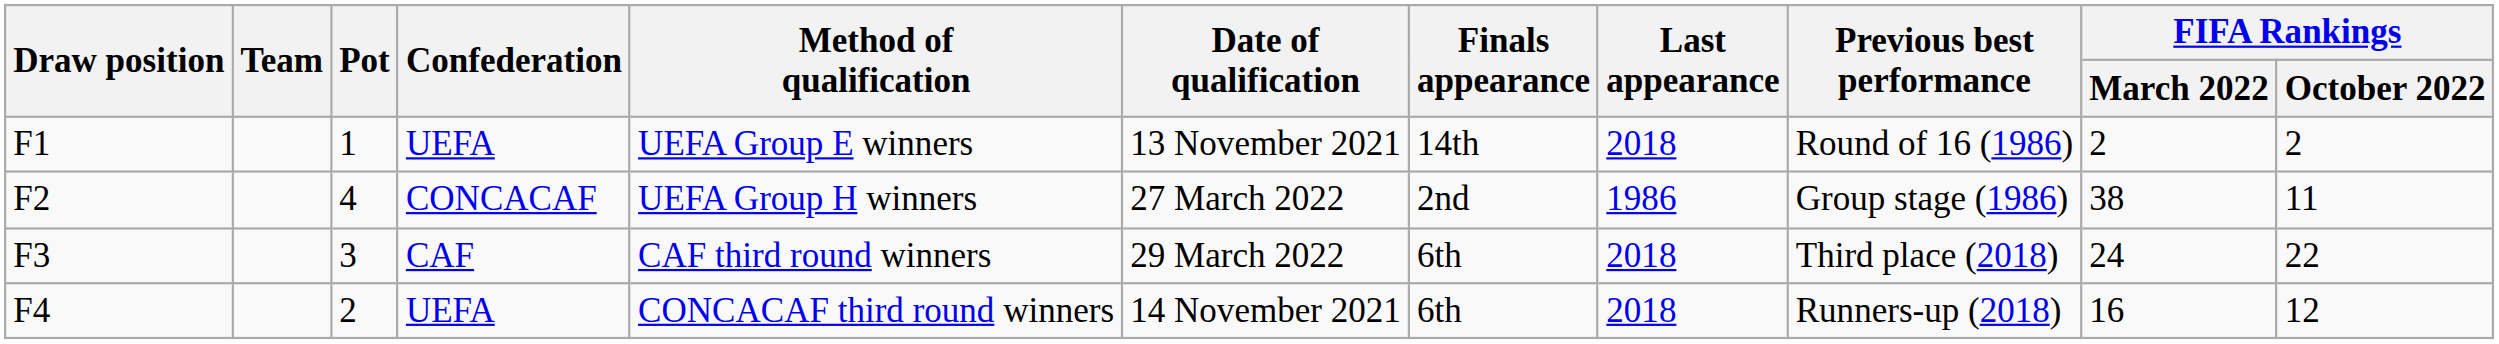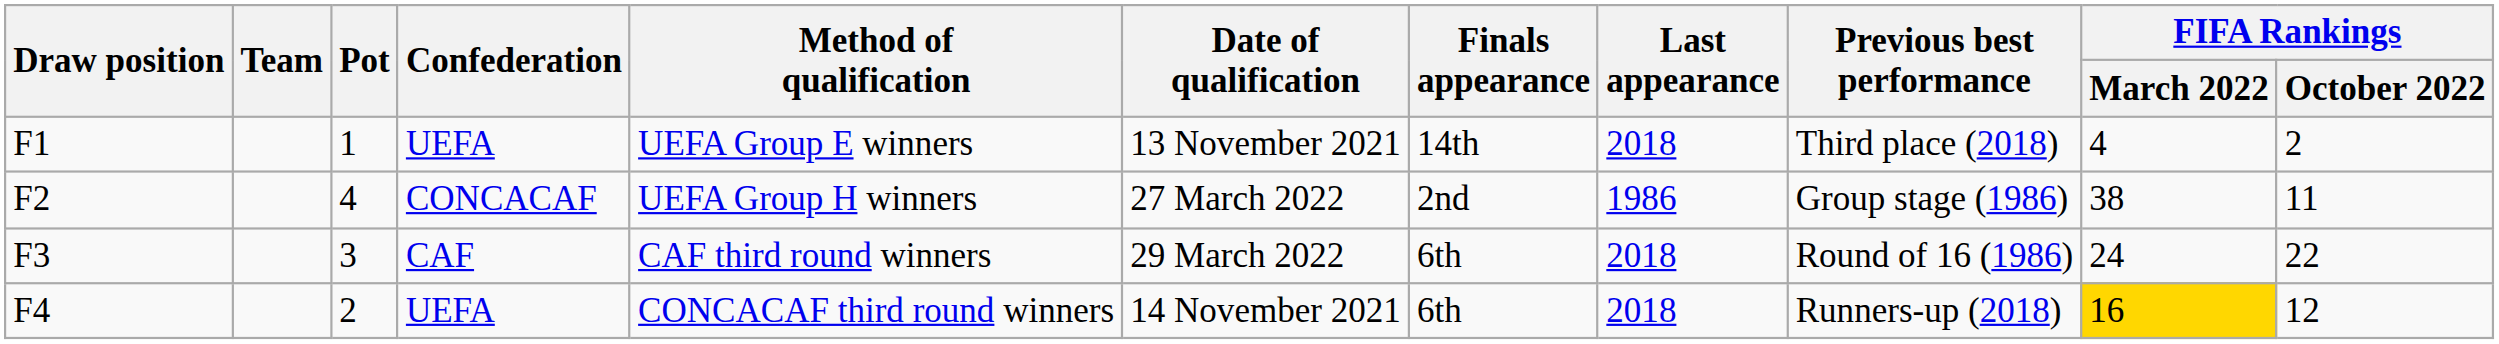F1 | Previous best performance: Round of 16 (1986) -> Third place (2018)
F1 | FIFA Rankings / March 2022: 2 -> 4
F3 | Previous best performance: Third place (2018) -> Round of 16 (1986)
F4 | FIFA Rankings / March 2022: no background -> gold background
